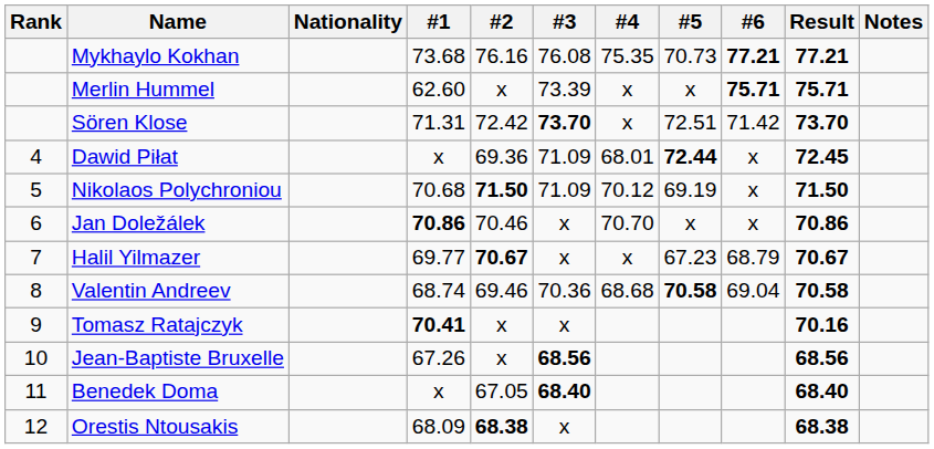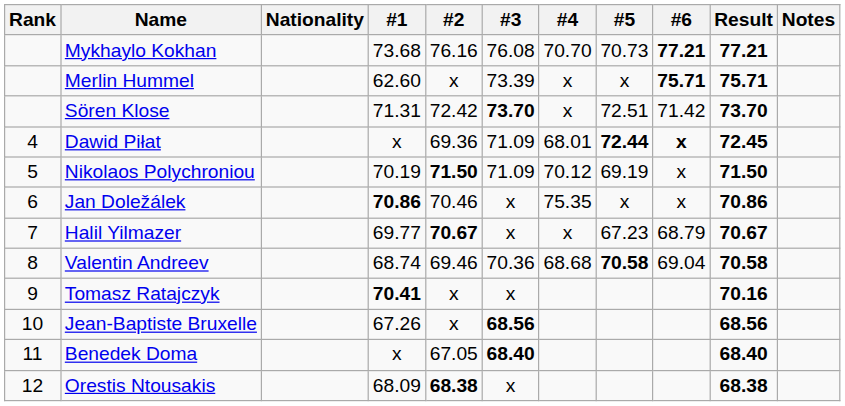Mykhaylo Kokhan | #4: 75.35 -> 70.70
Dawid Piłat | #6: normal -> bold
Nikolaos Polychroniou | #1: 70.68 -> 70.19
Jan Doležálek | #4: 70.70 -> 75.35
